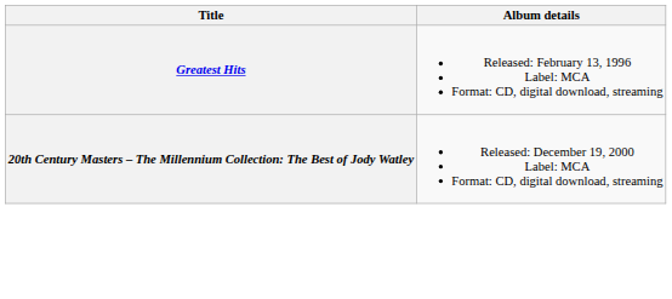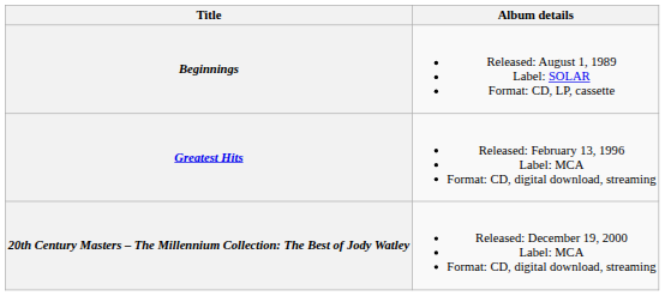+ row: Beginnings | Released: August 1, 1989 Label: SOLAR Format: CD, LP, cassette
